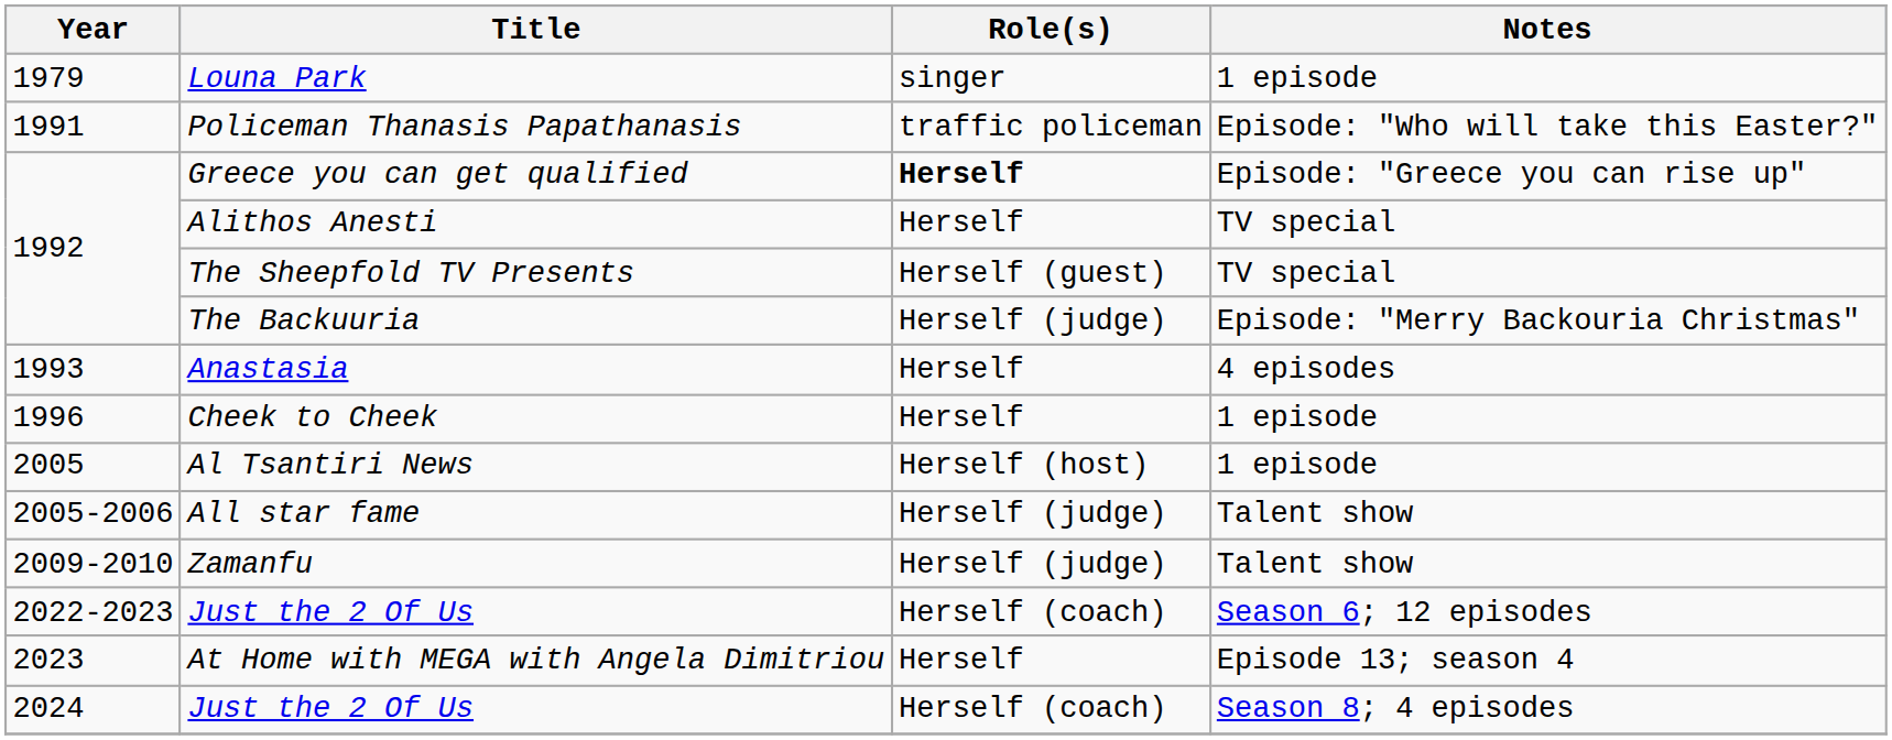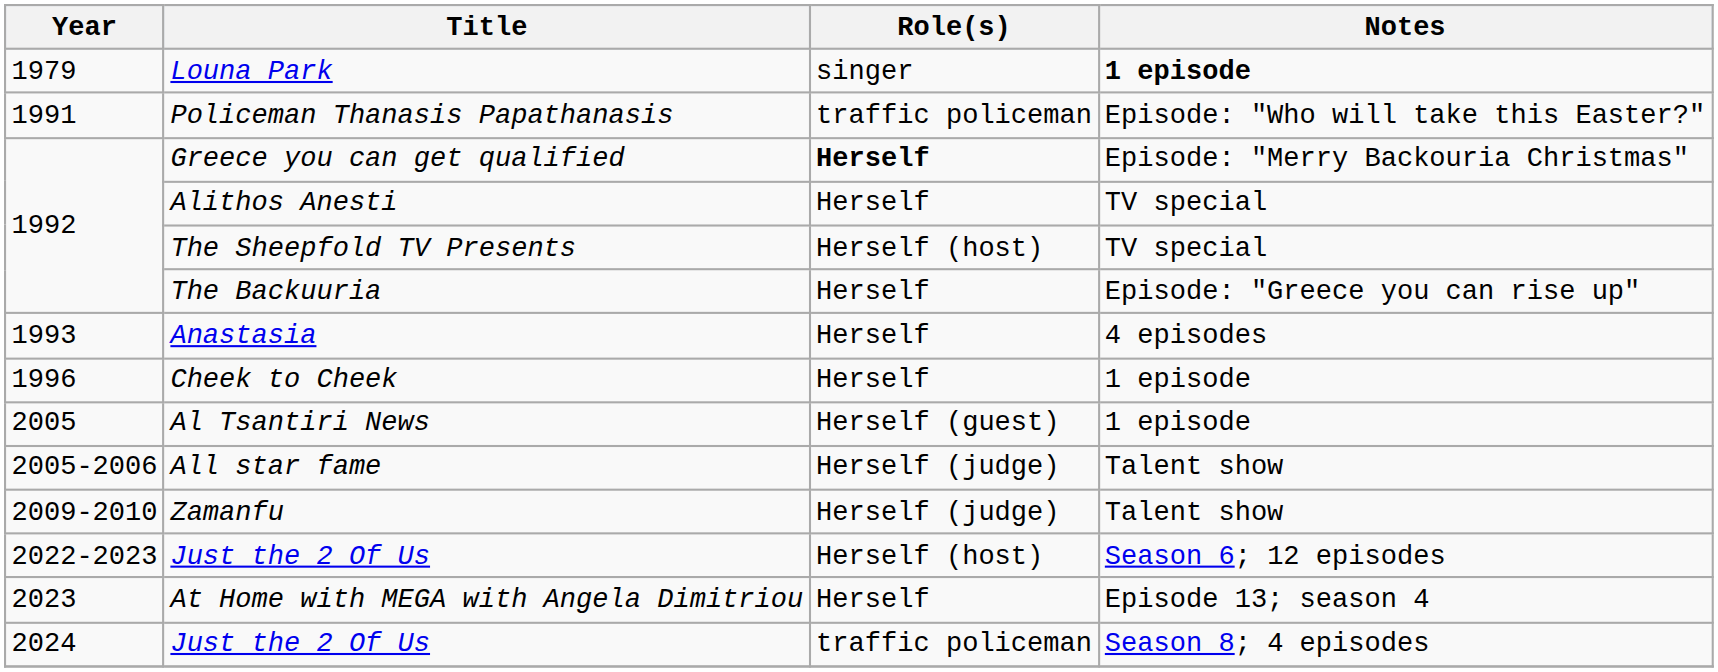Louna Park | Notes: normal -> bold
Greece you can get qualified | Notes: Episode: "Greece you can rise up" -> Episode: "Merry Backouria Christmas"
The Sheepfold TV Presents | Role(s): Herself (guest) -> Herself (host)
The Backuuria | Role(s): Herself (judge) -> Herself
The Backuuria | Notes: Episode: "Merry Backouria Christmas" -> Episode: "Greece you can rise up"
Al Tsantiri News | Role(s): Herself (host) -> Herself (guest)
2022-2023 / Just the 2 Of Us | Role(s): Herself (coach) -> Herself (host)
2024 / Just the 2 Of Us | Role(s): Herself (coach) -> traffic policeman
